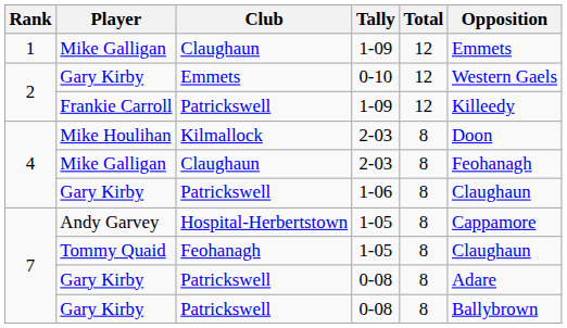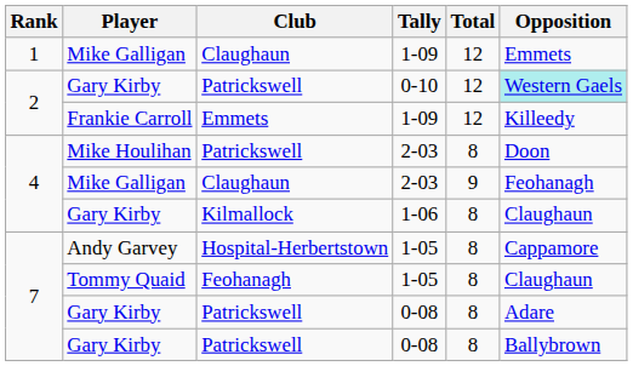Gary Kirby / 0-10 | Club: Emmets -> Patrickswell
Gary Kirby / 0-10 | Opposition: no background -> paleturquoise background
Frankie Carroll | Club: Patrickswell -> Emmets
Mike Houlihan | Club: Kilmallock -> Patrickswell
Mike Galligan / 2-03 | Total: 8 -> 9
Gary Kirby / 1-06 | Club: Patrickswell -> Kilmallock
